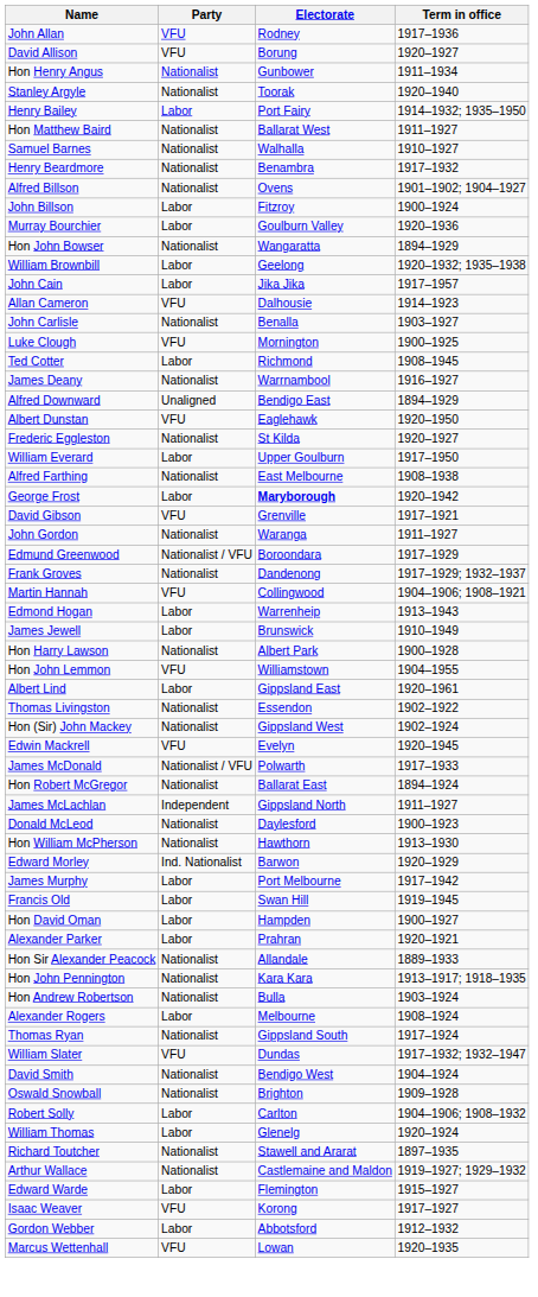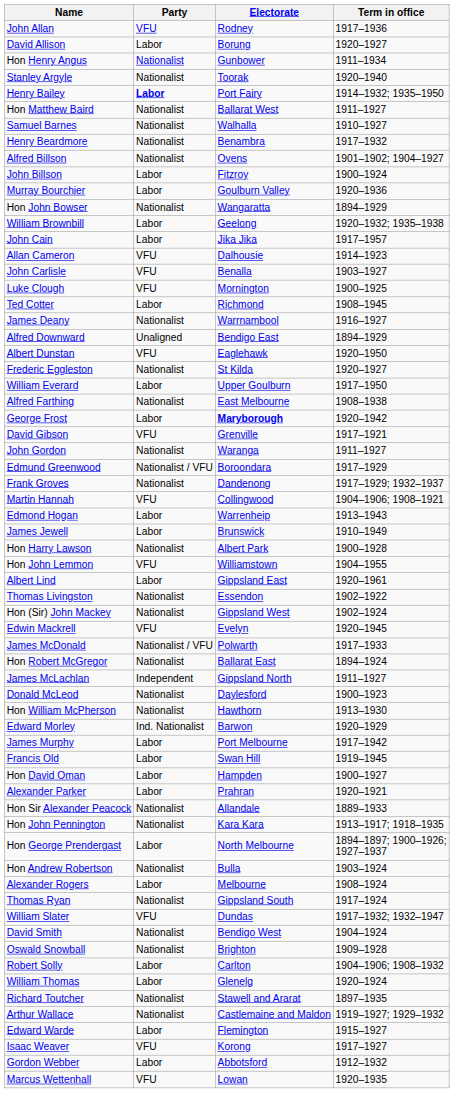David Allison | Party: VFU -> Labor
Henry Bailey | Party: normal -> bold
John Carlisle | Party: Nationalist -> VFU
+ row: Hon George Prendergast | Labor | North Melbourne | 1894–1897; 1900–1926; 1927–1937
